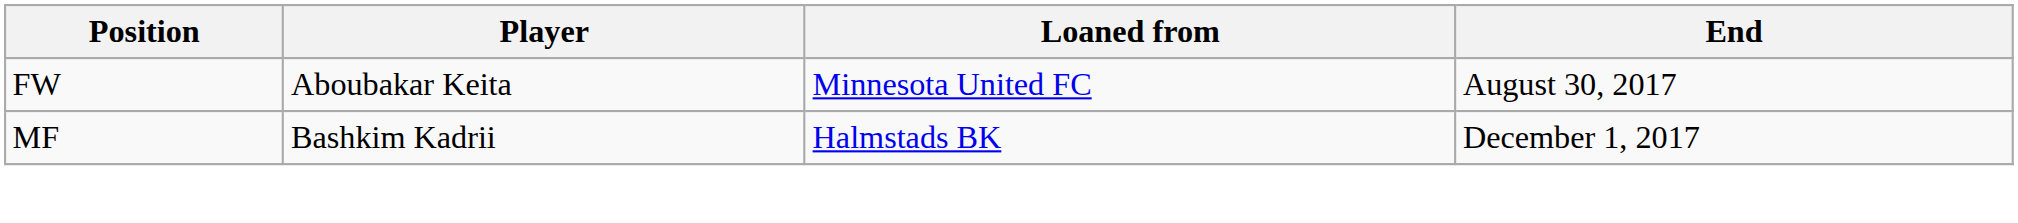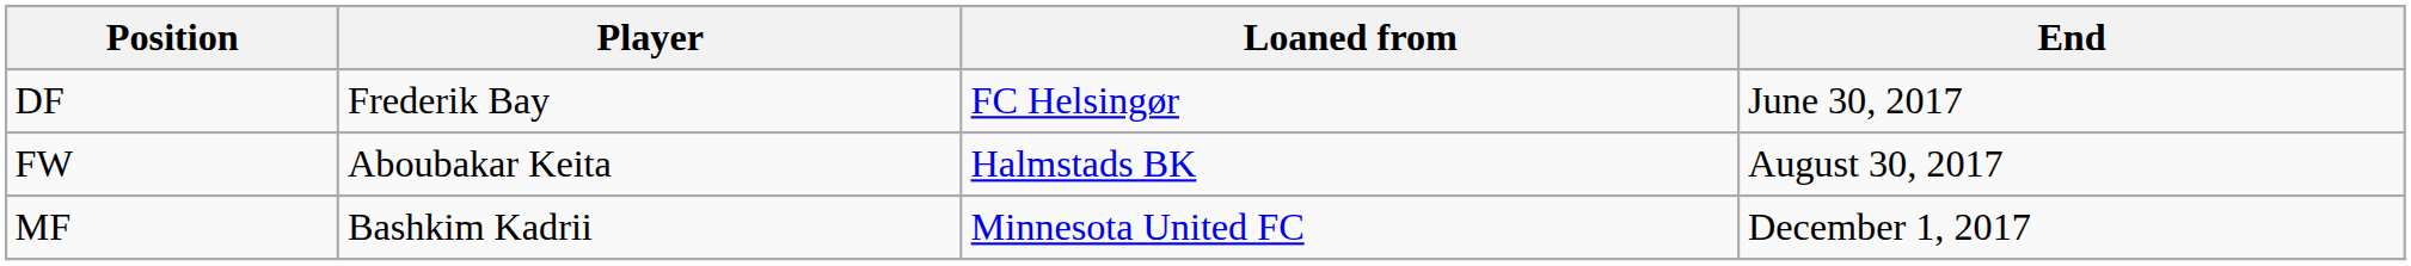+ row: DF | Frederik Bay | FC Helsingør | June 30, 2017
FW | Loaned from: Minnesota United FC -> Halmstads BK
MF | Loaned from: Halmstads BK -> Minnesota United FC
